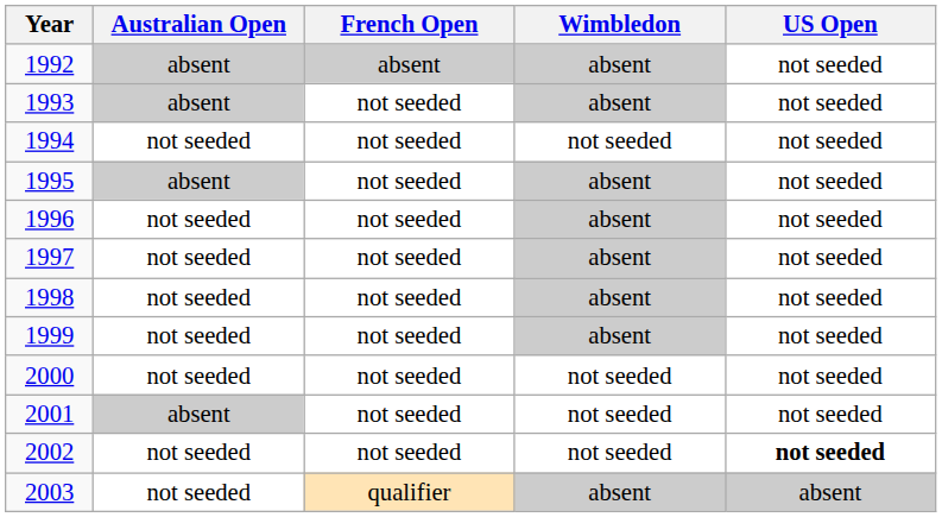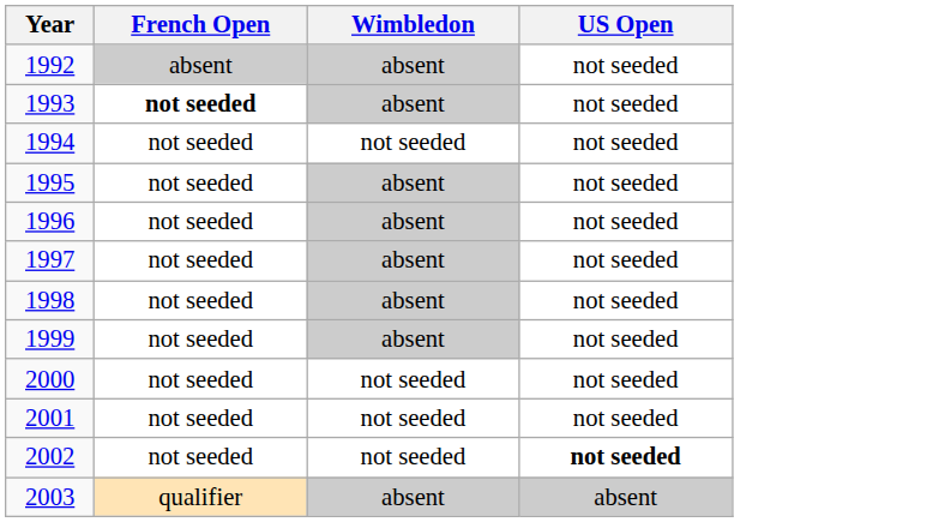- column: Australian Open | absent | absent | not seeded | absent | not seeded | not seeded | not seeded | not seeded | not seeded | absent | not seeded | not seeded
1993 | French Open: normal -> bold
